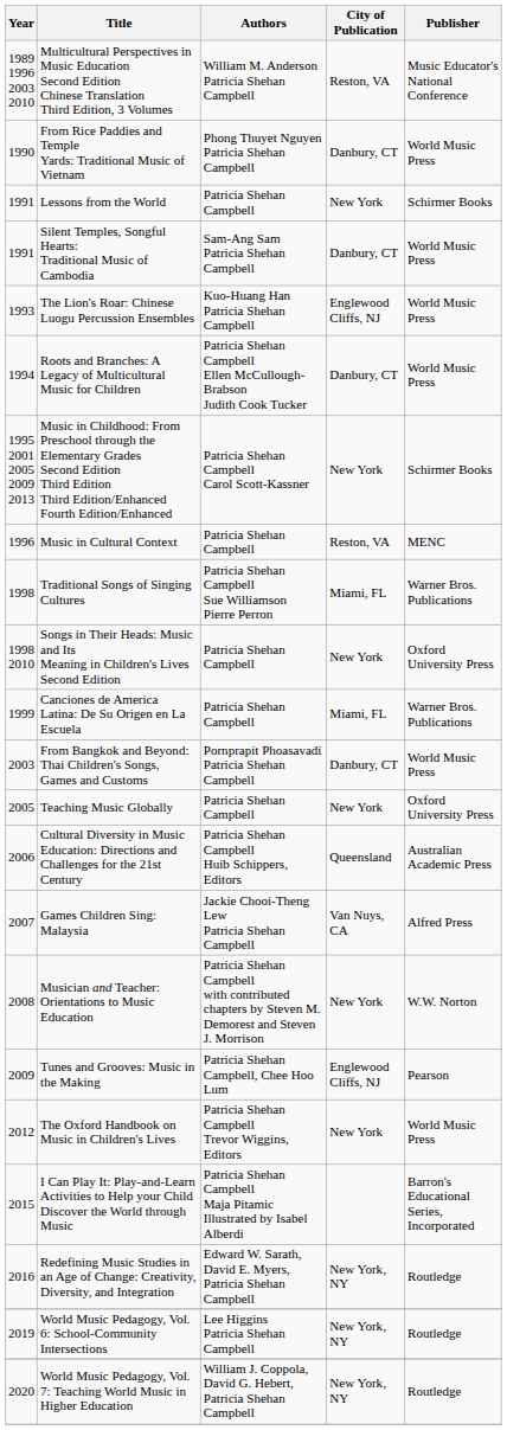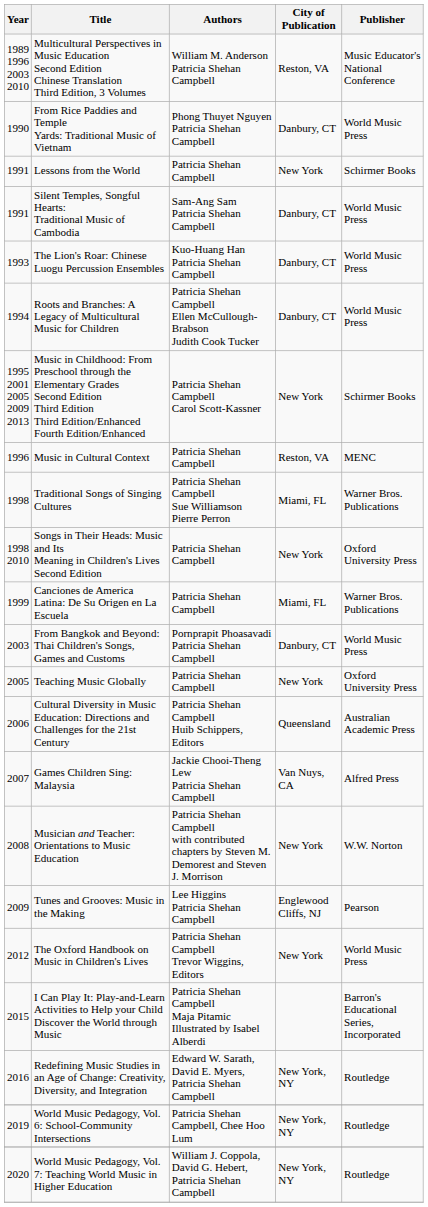The Lion's Roar: Chinese Luogu Percussion Ensembles | City of Publication: Englewood Cliffs, NJ -> Danbury, CT
Tunes and Grooves: Music in the Making | Authors: Patricia Shehan Campbell, Chee Hoo Lum -> Lee Higgins Patricia Shehan Campbell
World Music Pedagogy, Vol. 6: School-Community Intersections | Authors: Lee Higgins Patricia Shehan Campbell -> Patricia Shehan Campbell, Chee Hoo Lum
